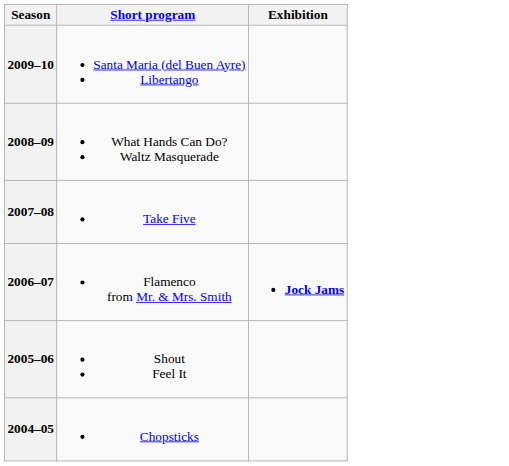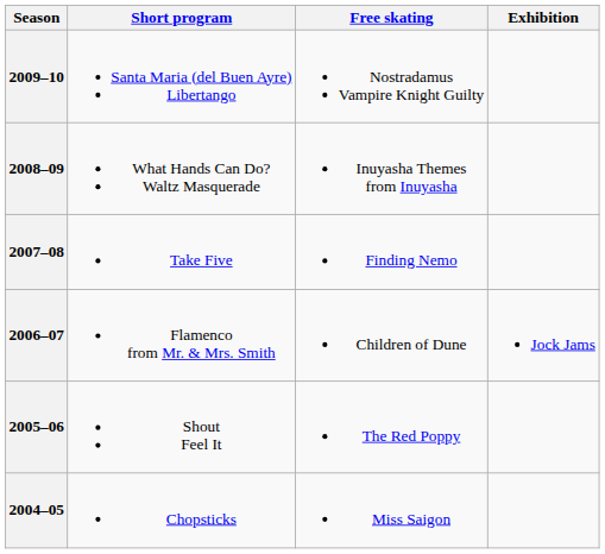+ column: Free skating | Nostradamus Vampire Knight Guilty | Inuyasha Themes from Inuyasha | Finding Nemo | Children of Dune | The Red Poppy | Miss Saigon
2006–07 | Exhibition: bold -> normal
